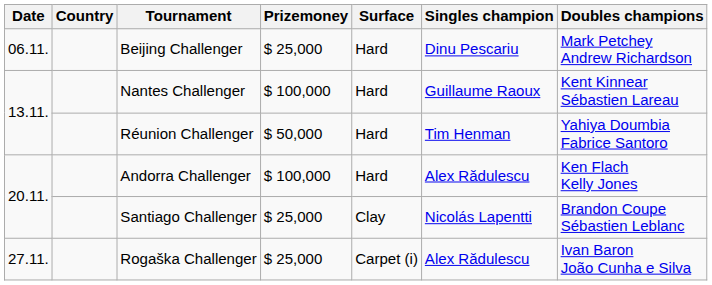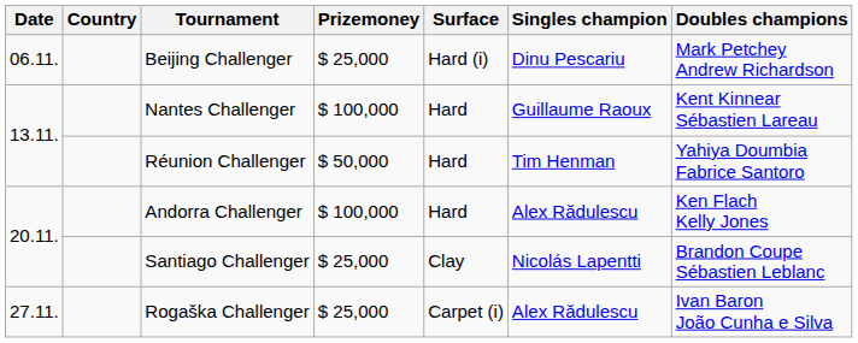Beijing Challenger | Surface: Hard -> Hard (i)
